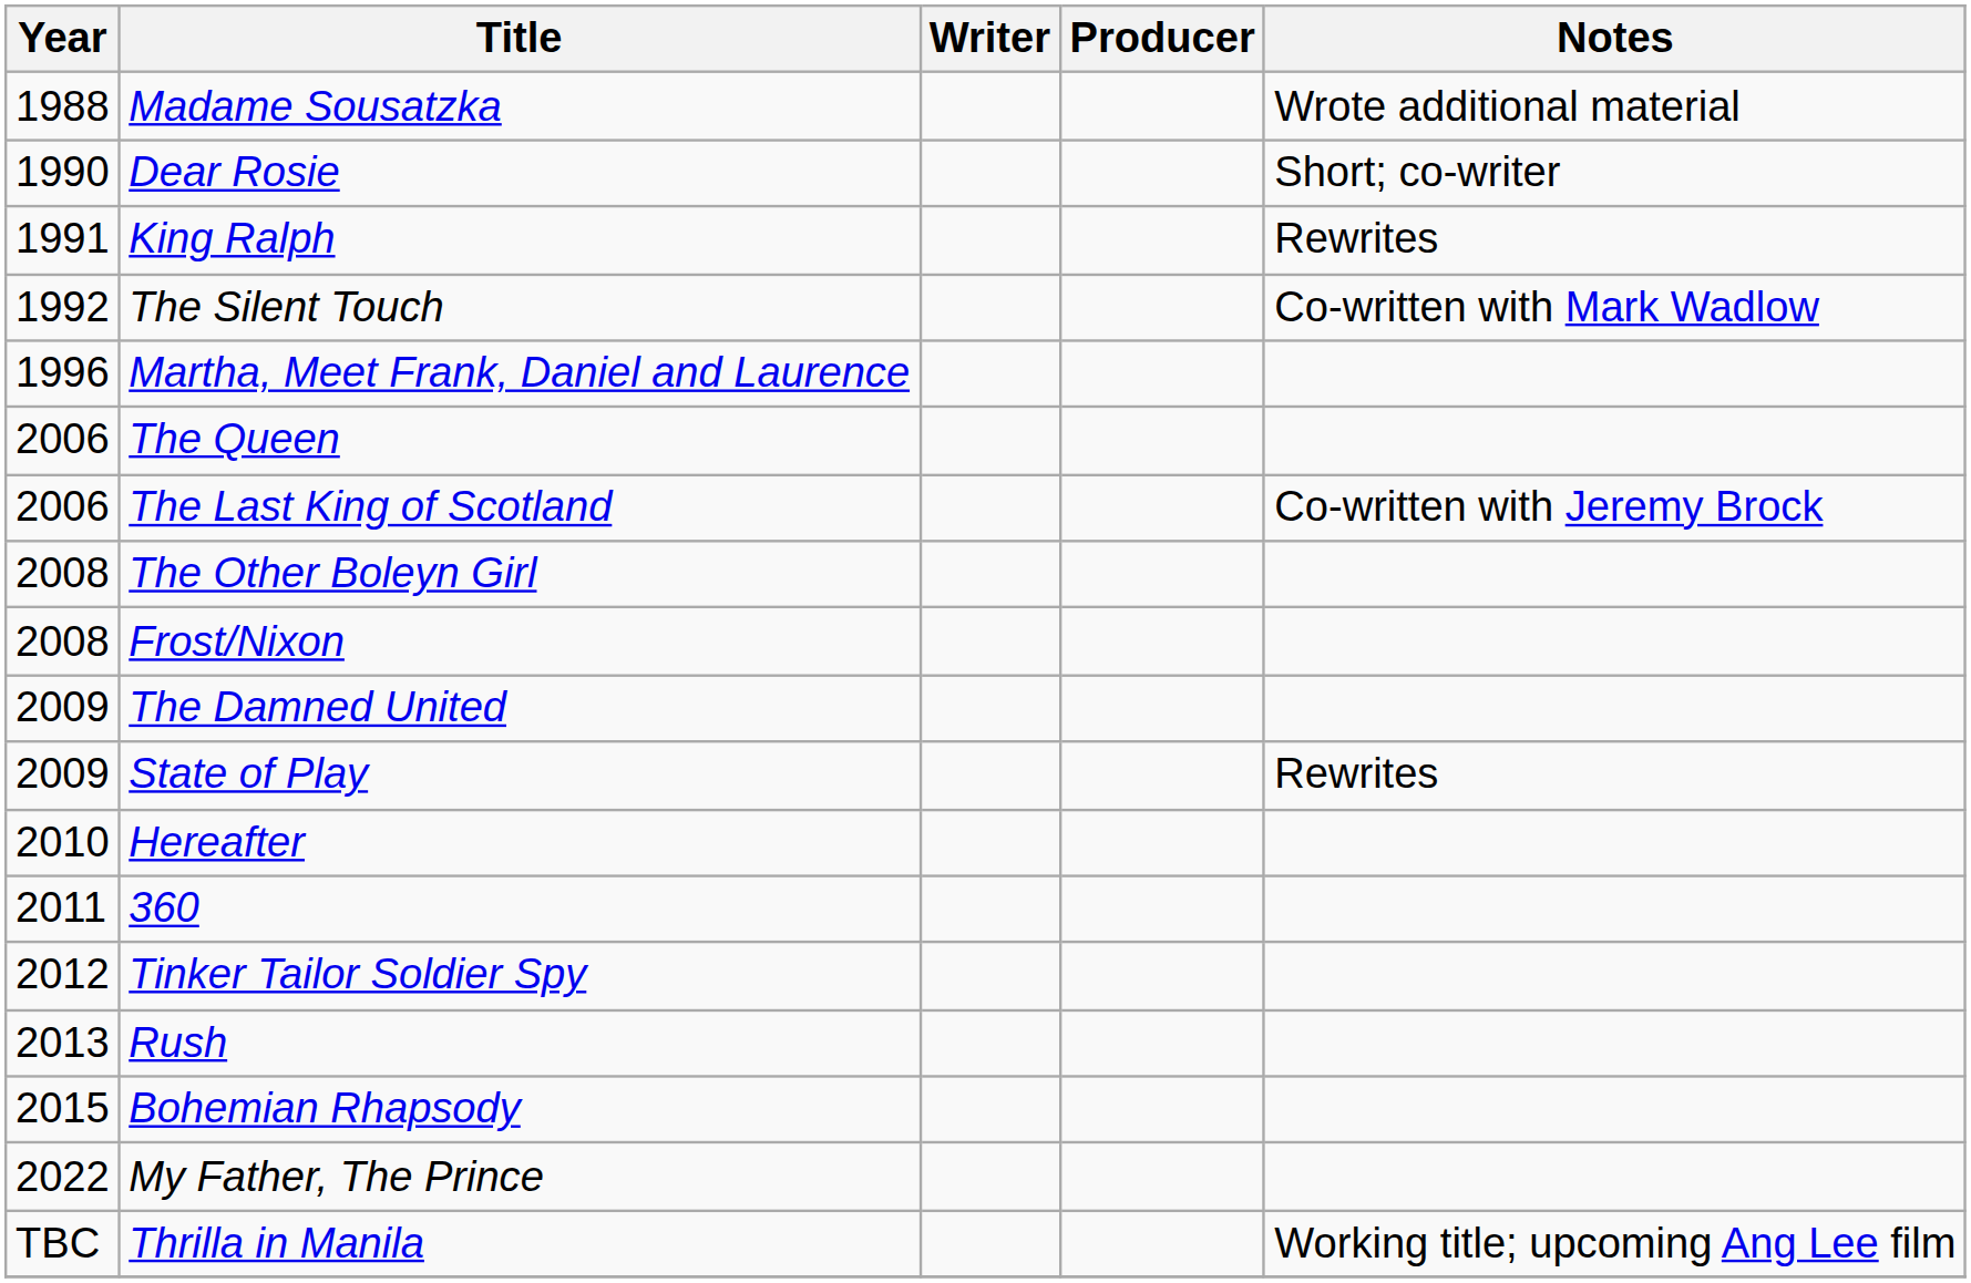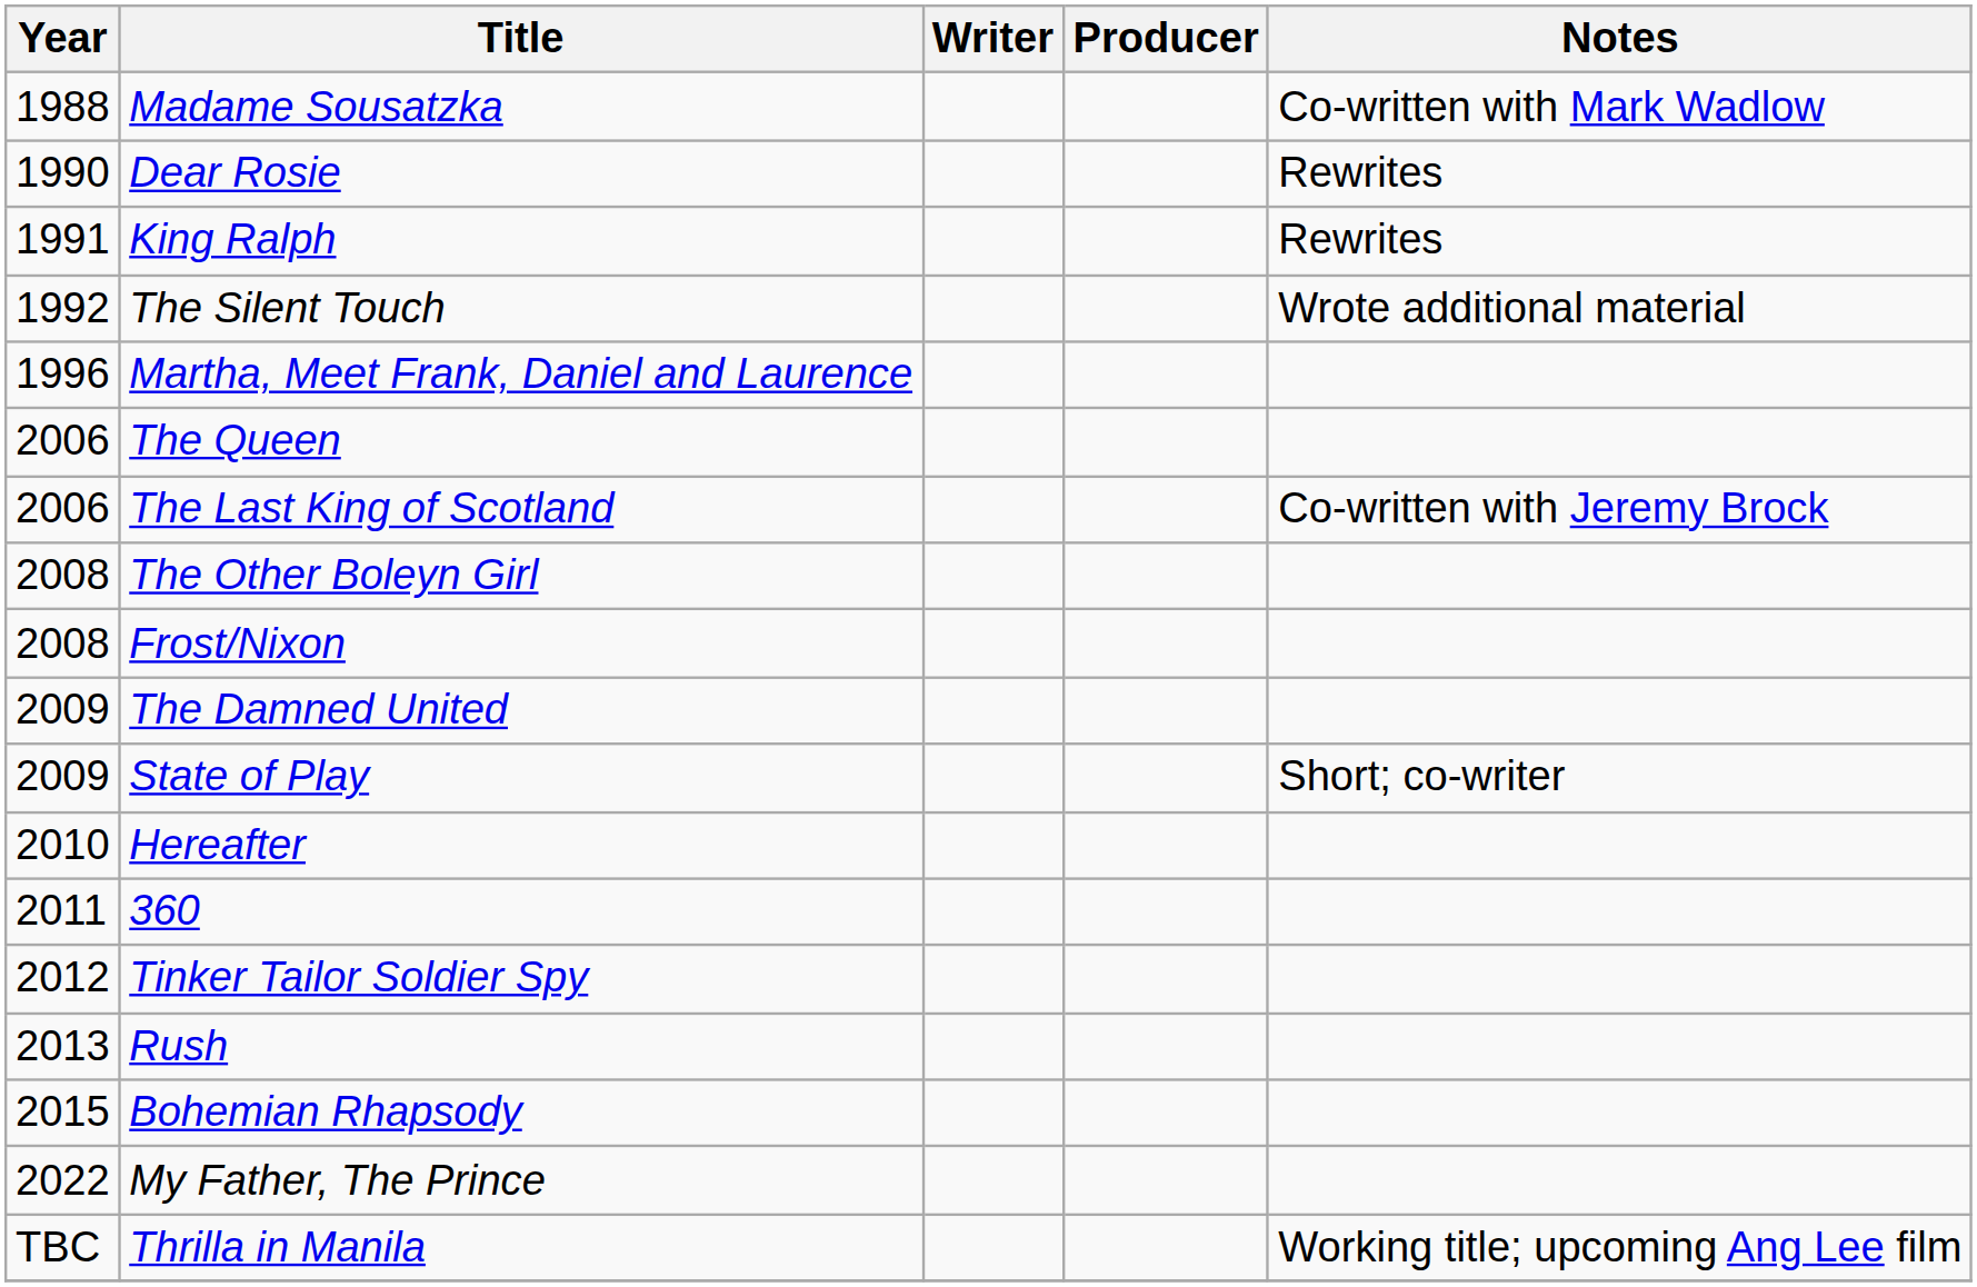Madame Sousatzka | Notes: Wrote additional material -> Co-written with Mark Wadlow
Dear Rosie | Notes: Short; co-writer -> Rewrites
The Silent Touch | Notes: Co-written with Mark Wadlow -> Wrote additional material
State of Play | Notes: Rewrites -> Short; co-writer
